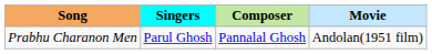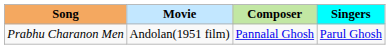columns swapped: Movie <-> Singers
